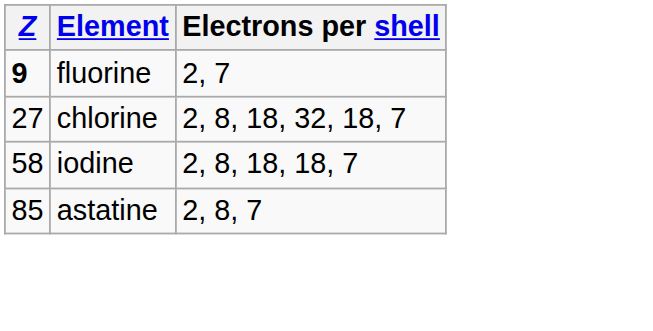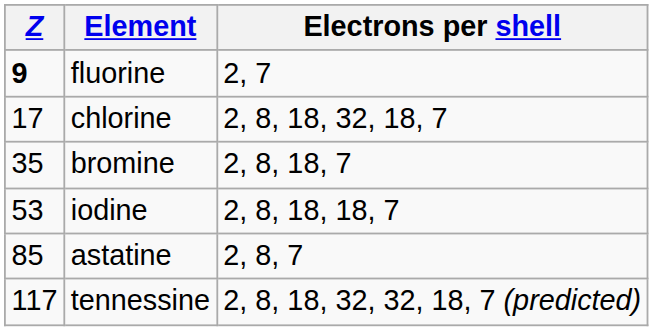chlorine | Z: 27 -> 17
+ row: 35 | bromine | 2, 8, 18, 7
iodine | Z: 58 -> 53
+ row: 117 | tennessine | 2, 8, 18, 32, 32, 18, 7 (predicted)
